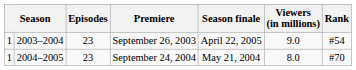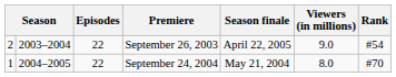September 26, 2003 | column 1: 1 -> 2
September 26, 2003 | Episodes: 23 -> 22
September 24, 2004 | Episodes: 23 -> 22
